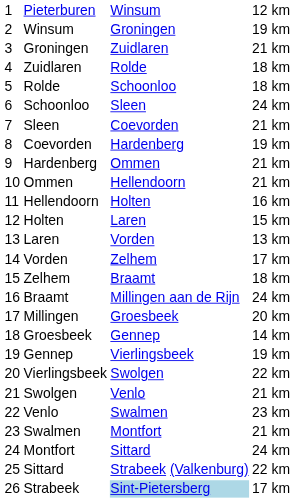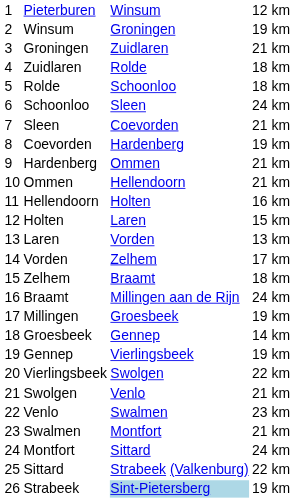Millingen | column 4: 20 km -> 19 km
Strabeek | column 4: 17 km -> 19 km
